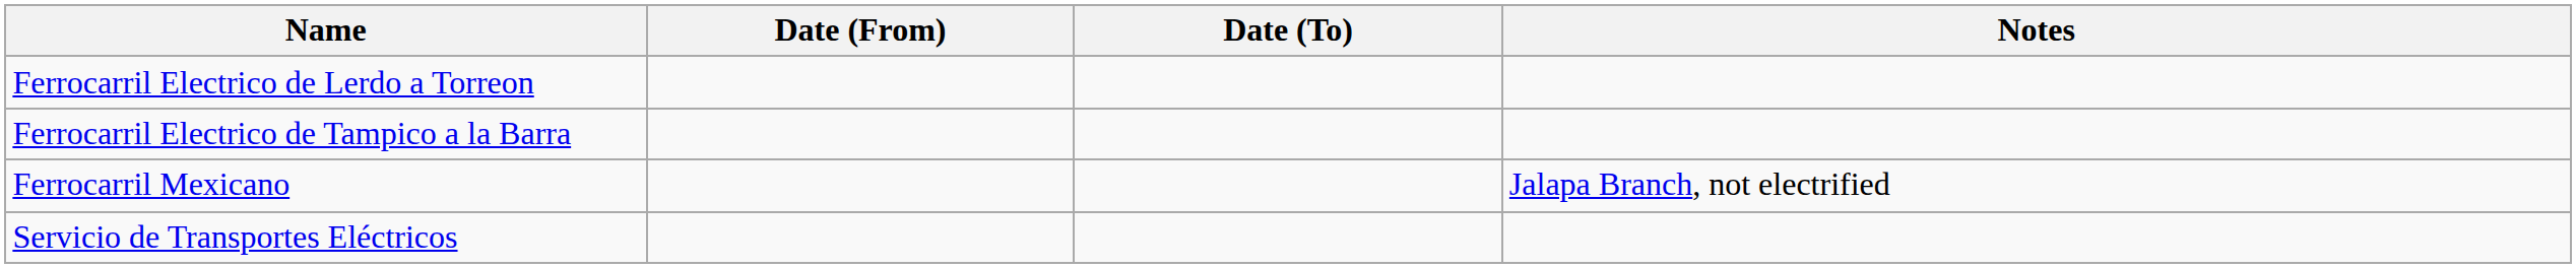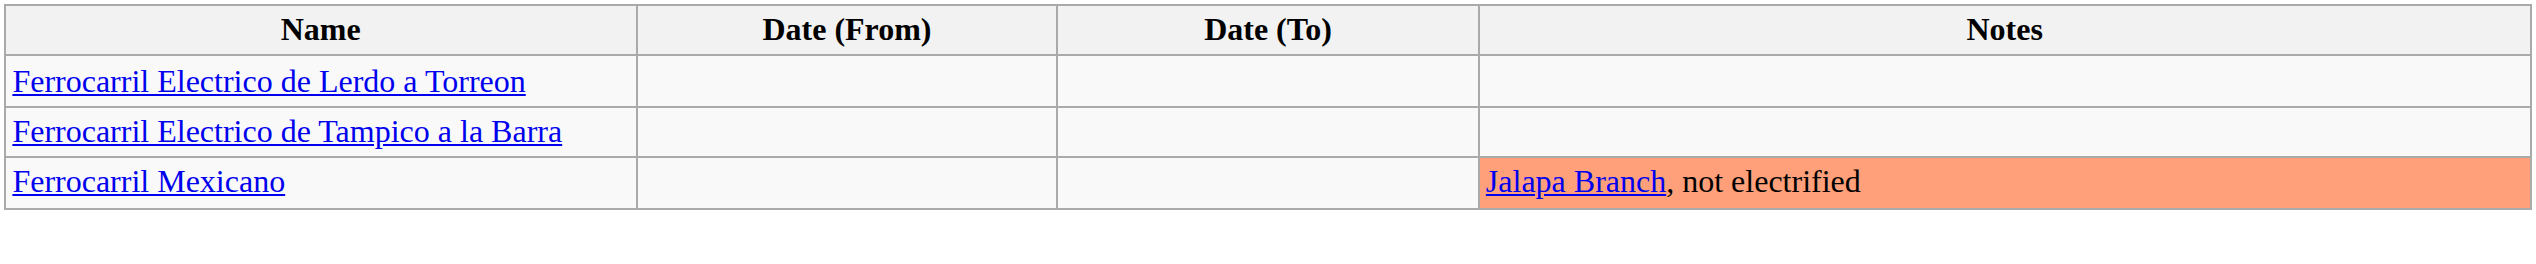Ferrocarril Mexicano | Notes: no background -> lightsalmon background
- row: Servicio de Transportes Eléctricos
